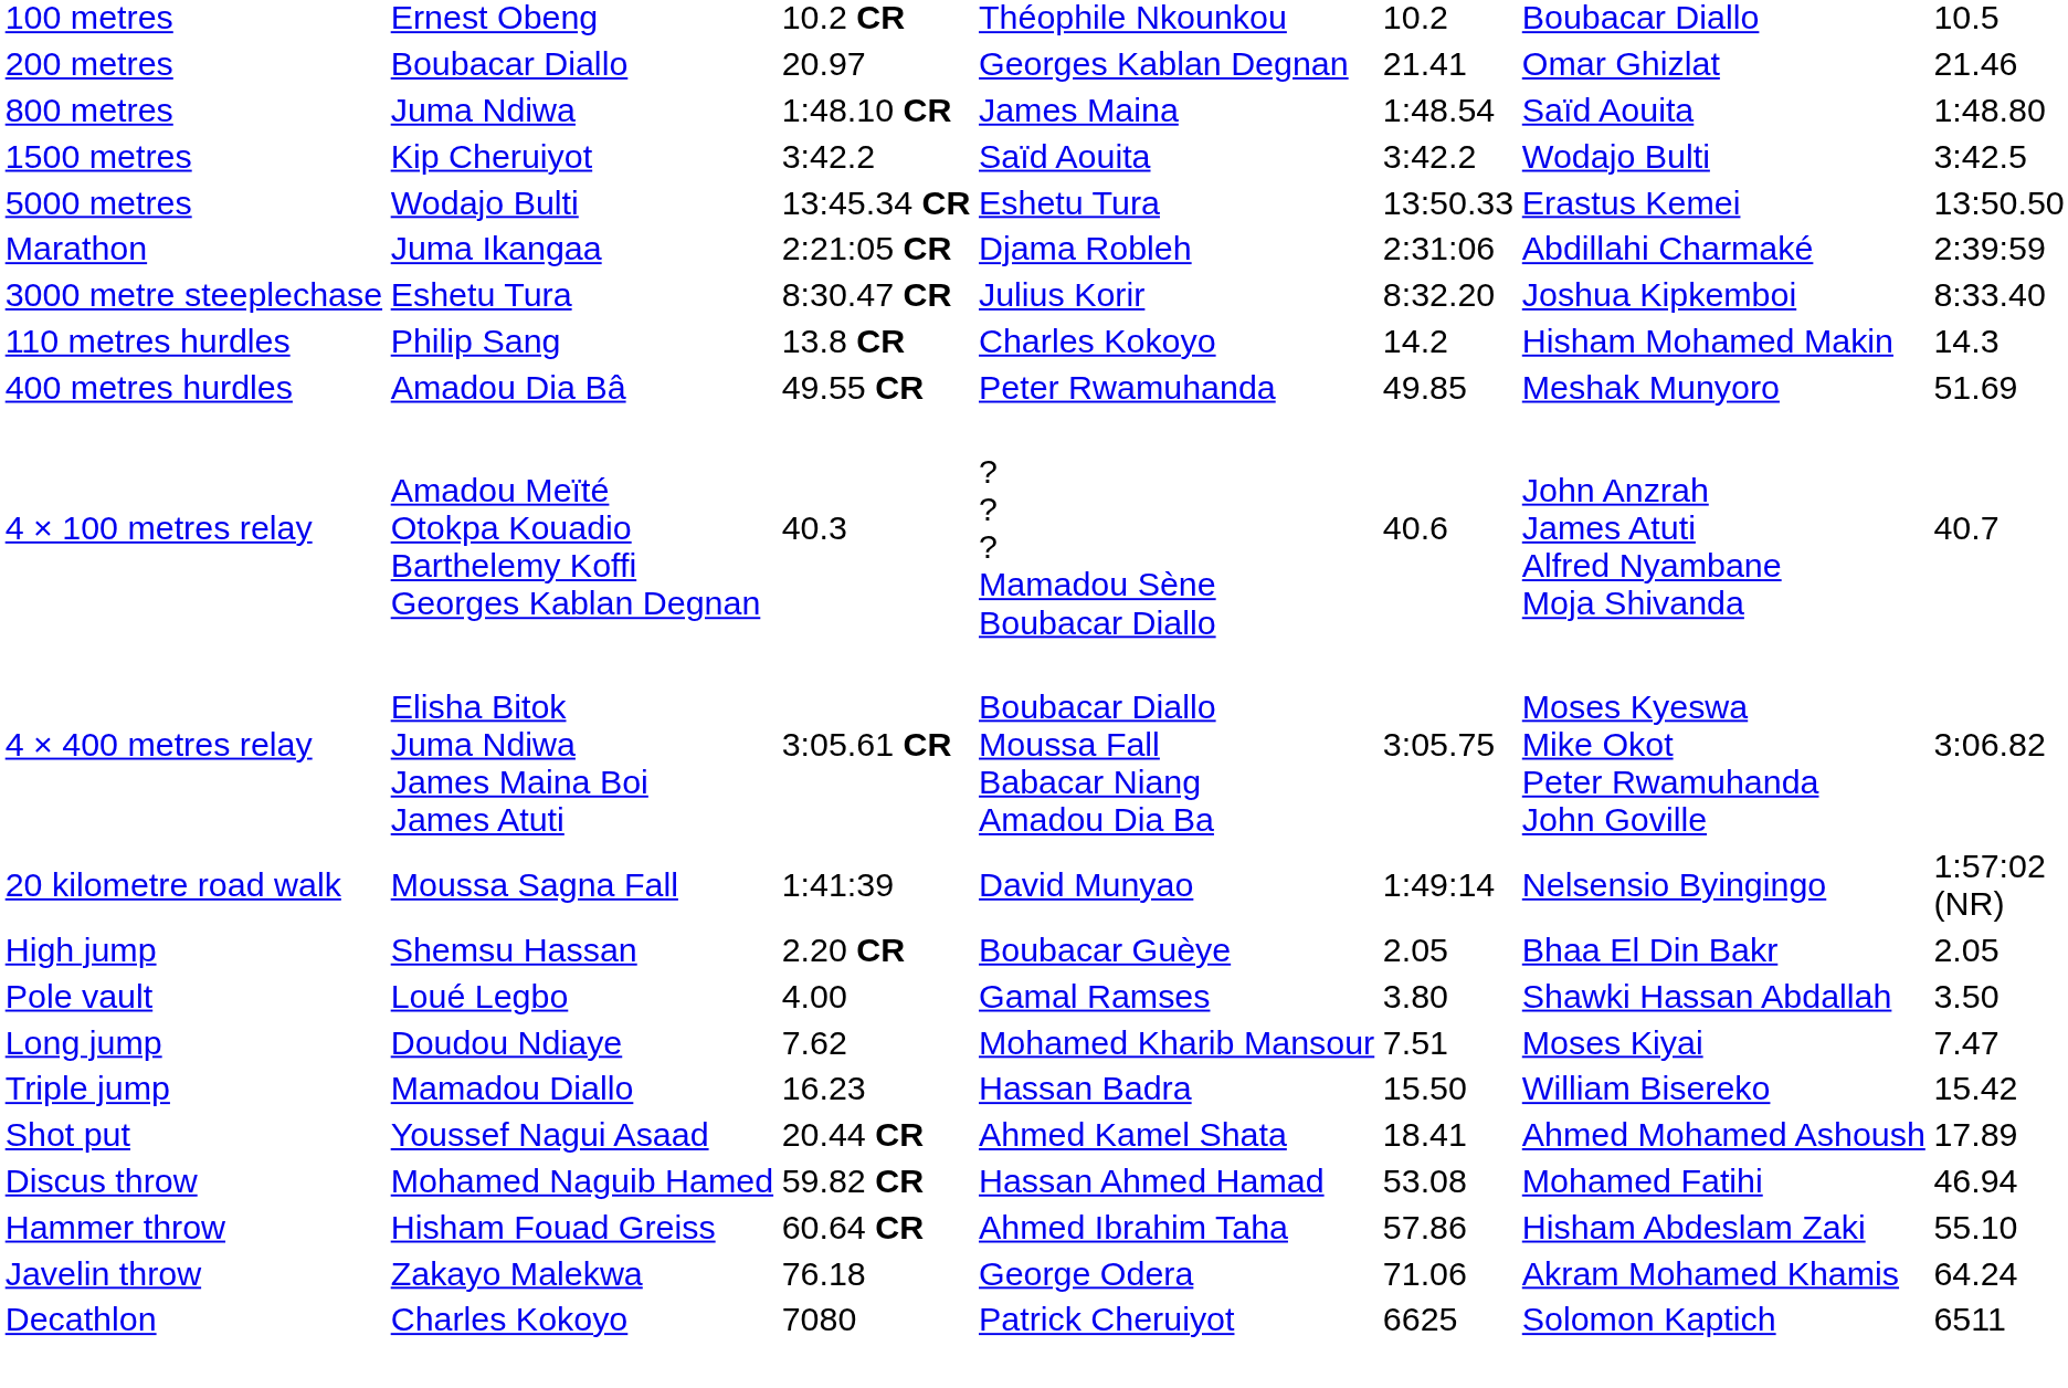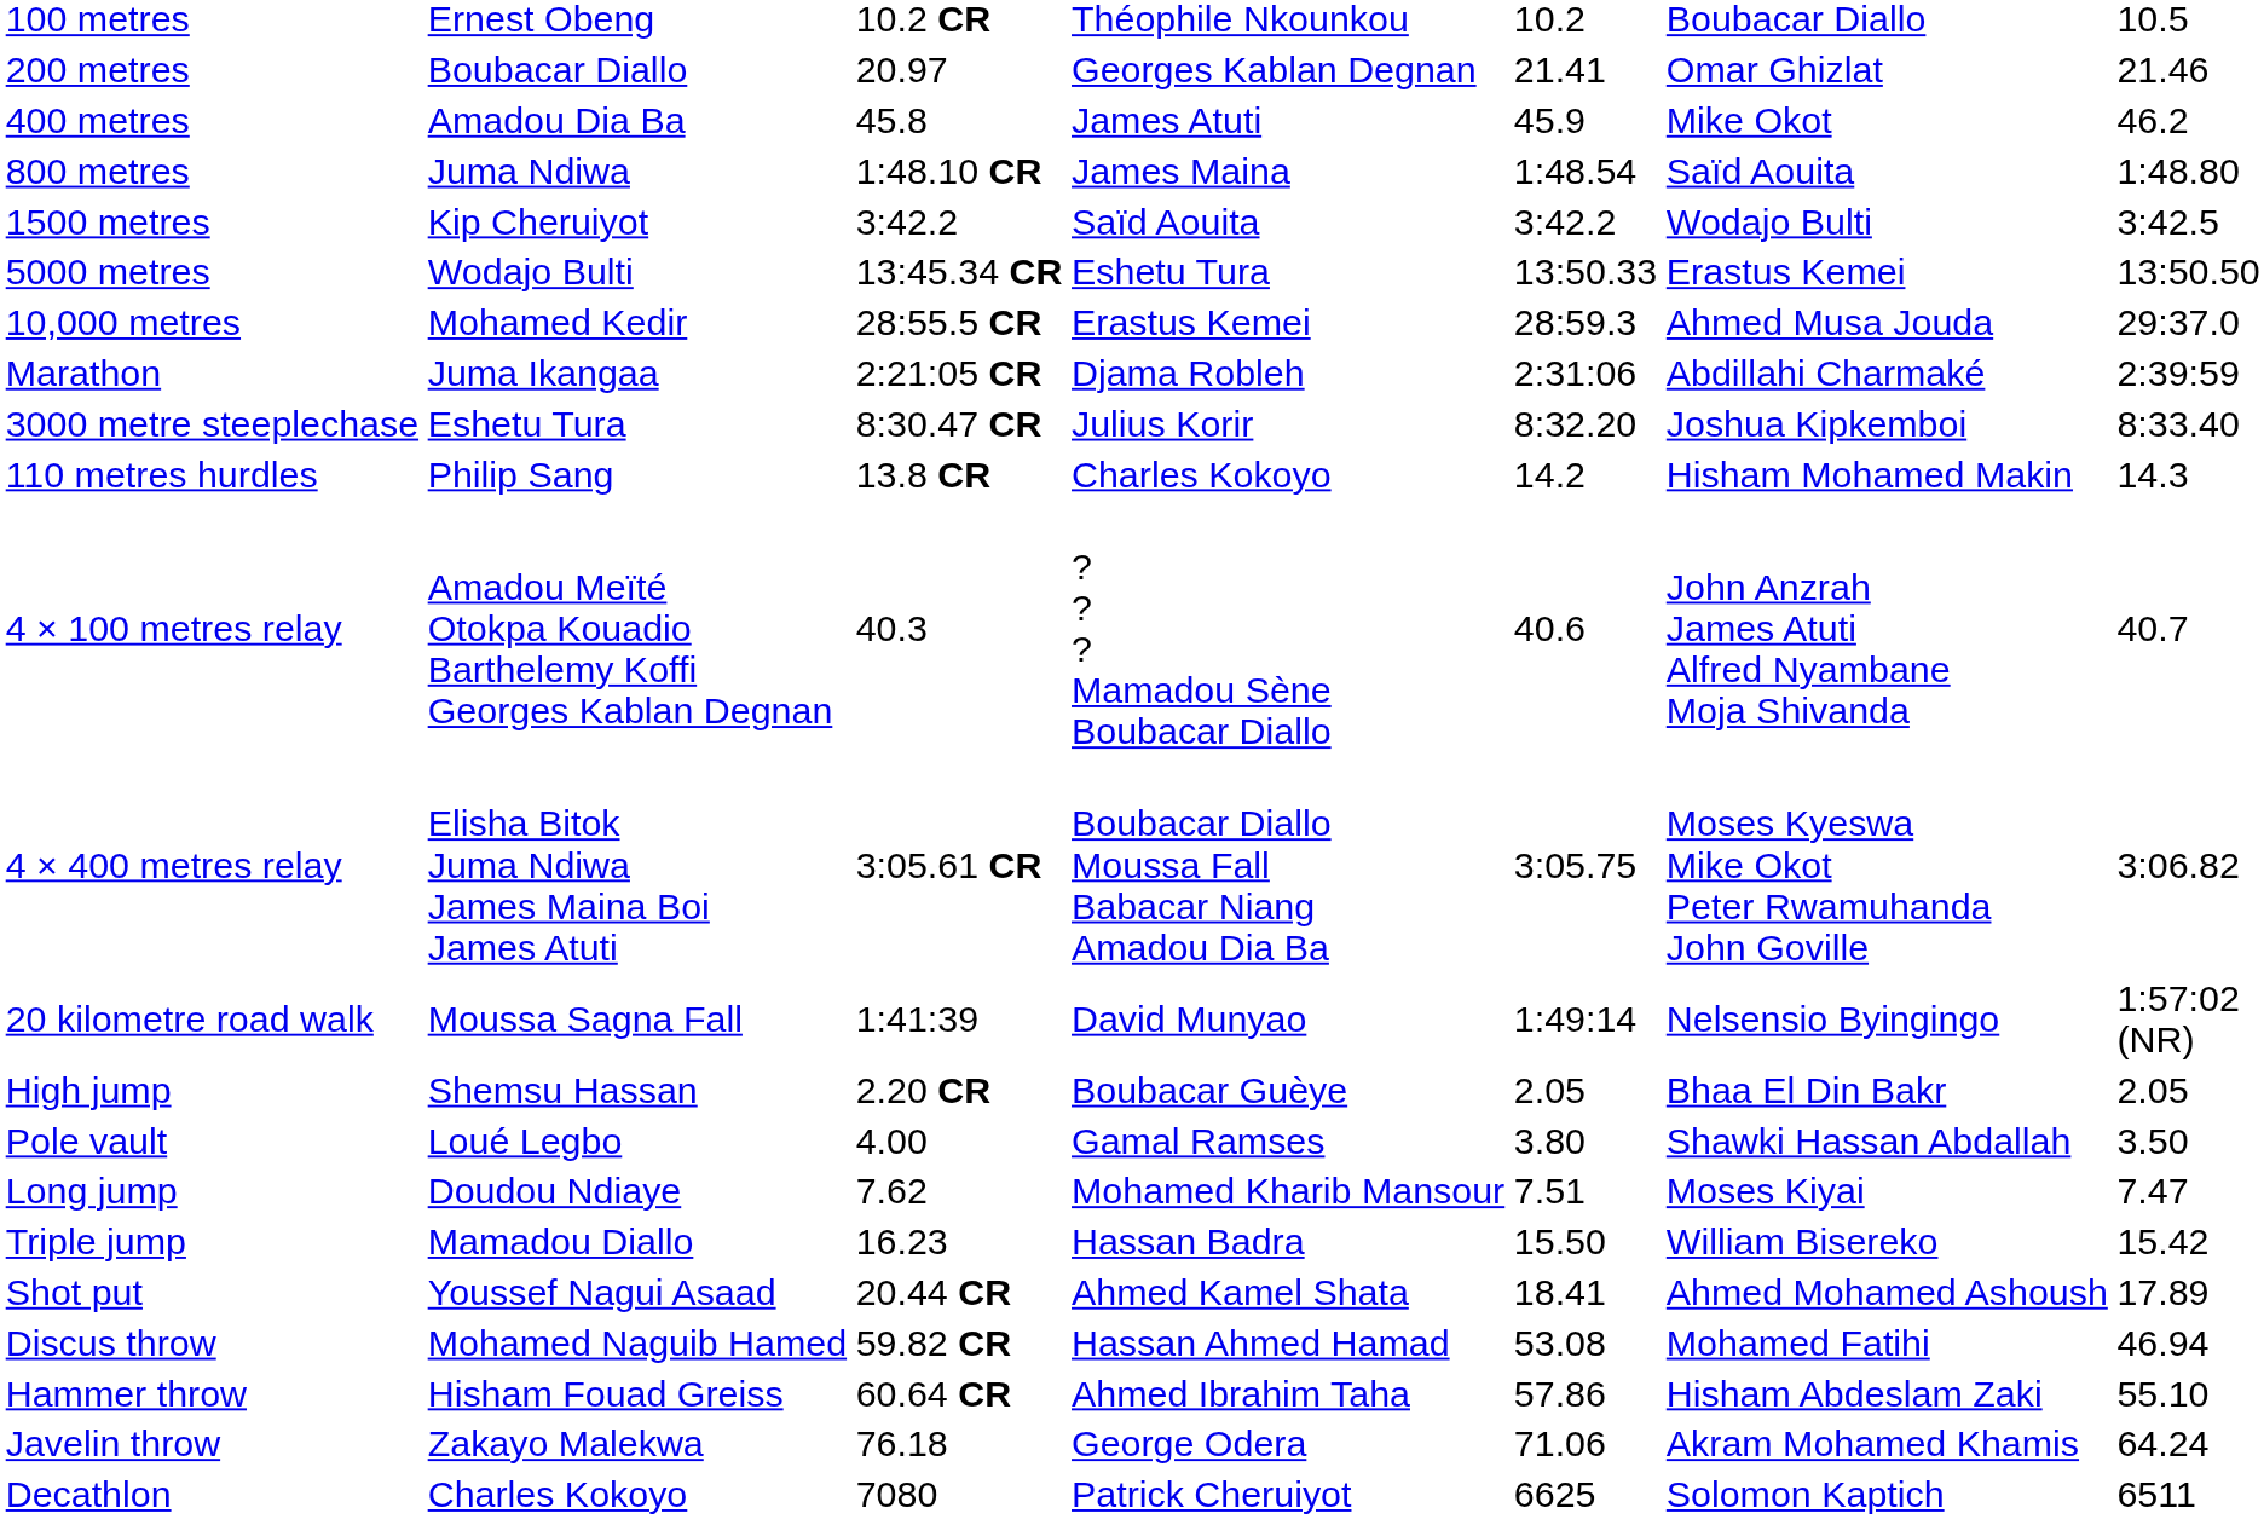+ row: 400 metres | Amadou Dia Ba | 45.8 | James Atuti | 45.9 | Mike Okot | 46.2
+ row: 10,000 metres | Mohamed Kedir | 28:55.5 CR | Erastus Kemei | 28:59.3 | Ahmed Musa Jouda | 29:37.0
- row: 400 metres hurdles | Amadou Dia Bâ | 49.55 CR | Peter Rwamuhanda | 49.85 | Meshak Munyoro | 51.69
